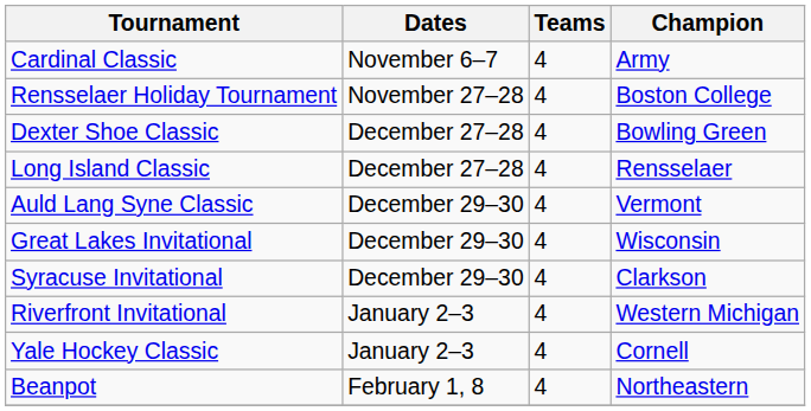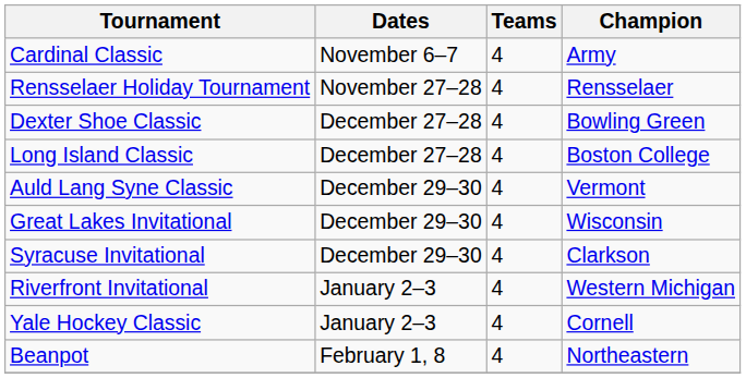Rensselaer Holiday Tournament | Champion: Boston College -> Rensselaer
Long Island Classic | Champion: Rensselaer -> Boston College
